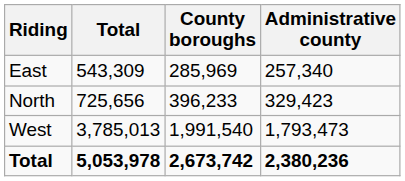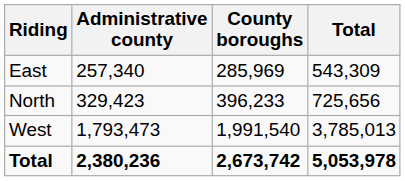columns swapped: Administrative county <-> Total
